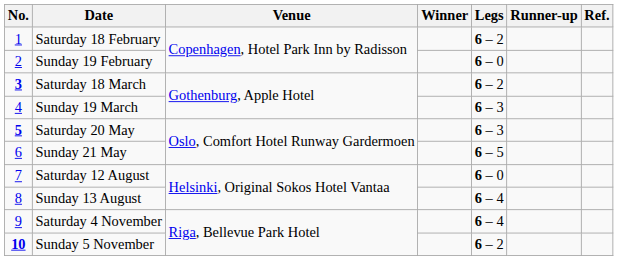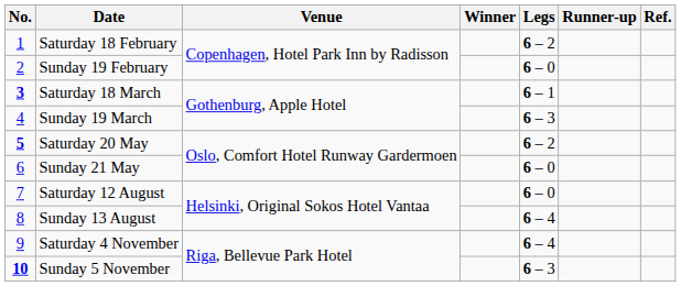Saturday 18 March | Legs: 6 – 2 -> 6 – 1
Saturday 20 May | Legs: 6 – 3 -> 6 – 2
Sunday 21 May | Legs: 6 – 5 -> 6 – 0
Sunday 5 November | Legs: 6 – 2 -> 6 – 3
